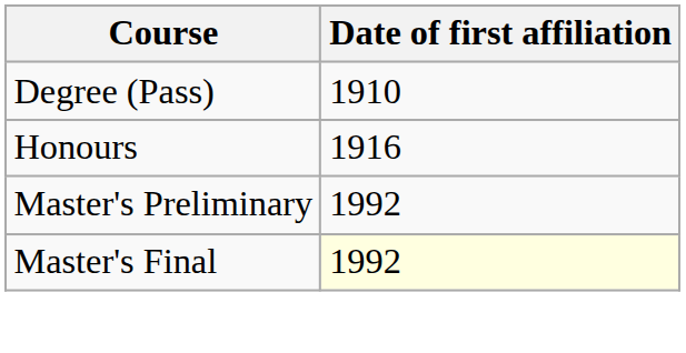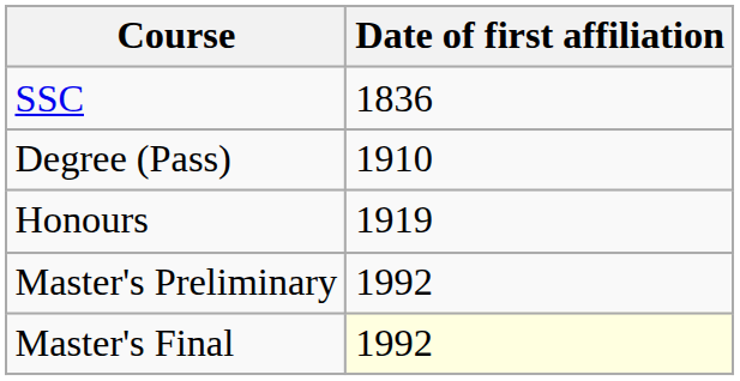+ row: SSC | 1836
Honours | Date of first affiliation: 1916 -> 1919
